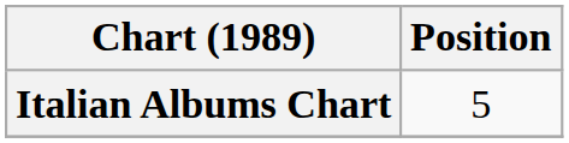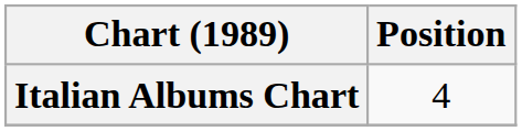Italian Albums Chart | Position: 5 -> 4
